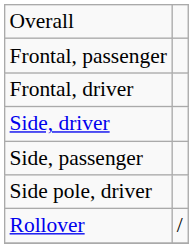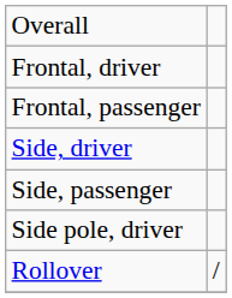rows swapped: Frontal, driver <-> Frontal, passenger
